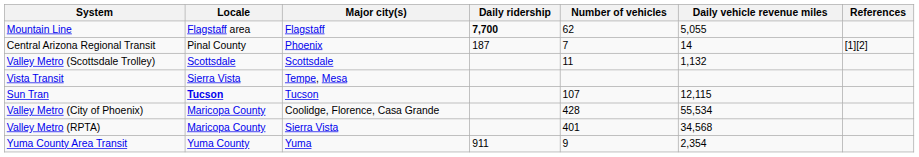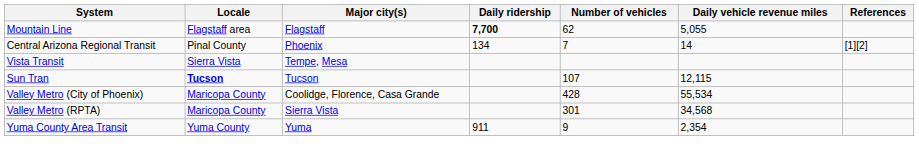Central Arizona Regional Transit | Daily ridership: 187 -> 134
- row: Valley Metro (Scottsdale Trolley) | Scottsdale | Scottsdale | 11 | 1,132
Valley Metro (RPTA) | Number of vehicles: 401 -> 301
